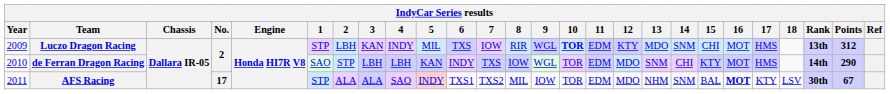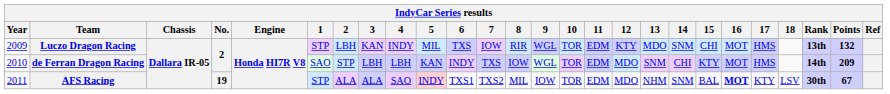Luczo Dragon Racing | 10: bold -> normal
Luczo Dragon Racing | Points: 312 -> 132
de Ferran Dragon Racing | Points: 290 -> 209
AFS Racing | No.: 17 -> 19
